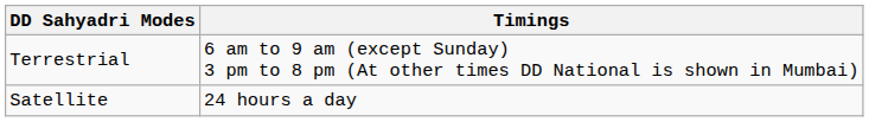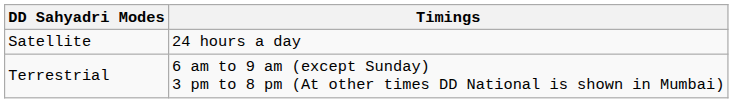rows swapped: Terrestrial <-> Satellite
